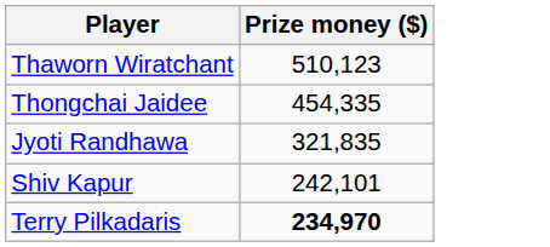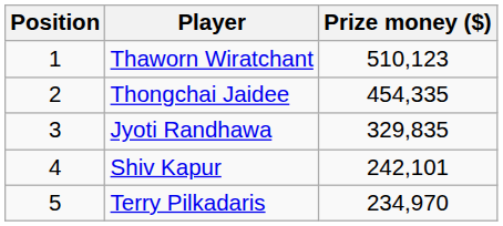+ column: Position | 1 | 2 | 3 | 4 | 5
Jyoti Randhawa | Prize money ($): 321,835 -> 329,835
Terry Pilkadaris | Prize money ($): bold -> normal
